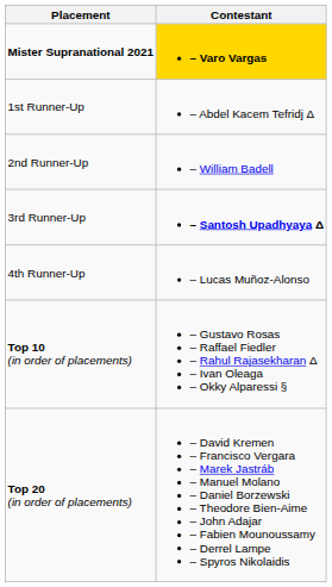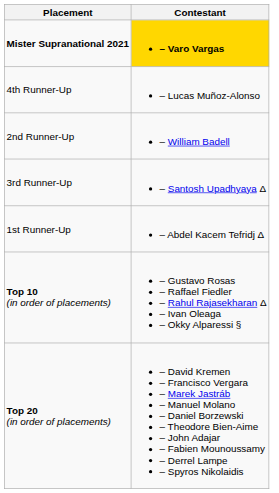rows swapped: 1st Runner-Up <-> 4th Runner-Up
3rd Runner-Up | Contestant: bold -> normal
